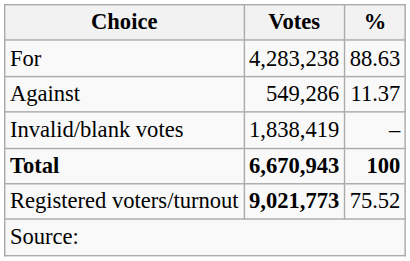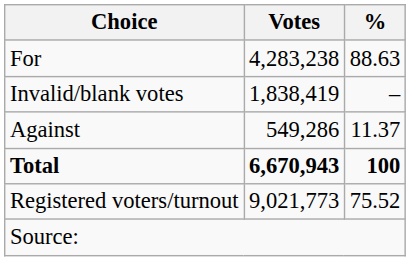rows swapped: Against <-> Invalid/blank votes
Registered voters/turnout | Votes: bold -> normal
